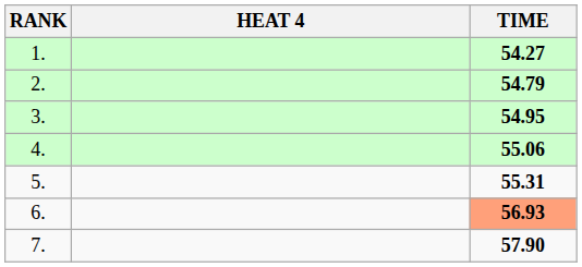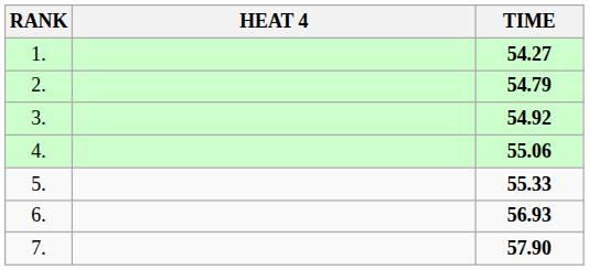3. | TIME: 54.95 -> 54.92
5. | TIME: 55.31 -> 55.33
6. | TIME: lightsalmon background -> no background
